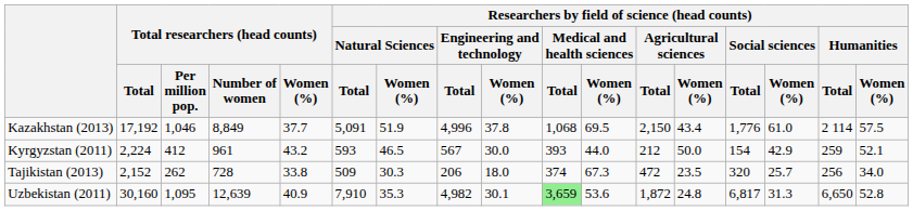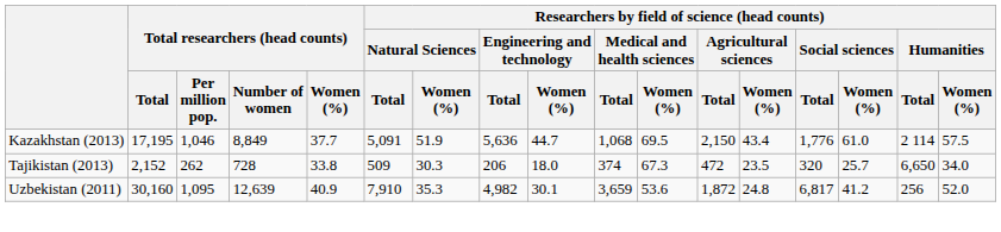Kazakhstan (2013) | Total researchers (head counts) / Total: 17,192 -> 17,195
Kazakhstan (2013) | column 8: 4,996 -> 5,636
Kazakhstan (2013) | column 9: 37.8 -> 44.7
- row: Kyrgyzstan (2011) | 2,224 | 412 | 961 | 43.2 | 593 | 46.5 | 567 | 30.0 | 393 | 44.0 | 212 | 50.0 | 154 | 42.9 | 259 | 52.1
Tajikistan (2013) | column 16: 256 -> 6,650
Uzbekistan (2011) | column 10: lightgreen background -> no background
Uzbekistan (2011) | column 15: 31.3 -> 41.2
Uzbekistan (2011) | column 16: 6,650 -> 256
Uzbekistan (2011) | column 17: 52.8 -> 52.0
